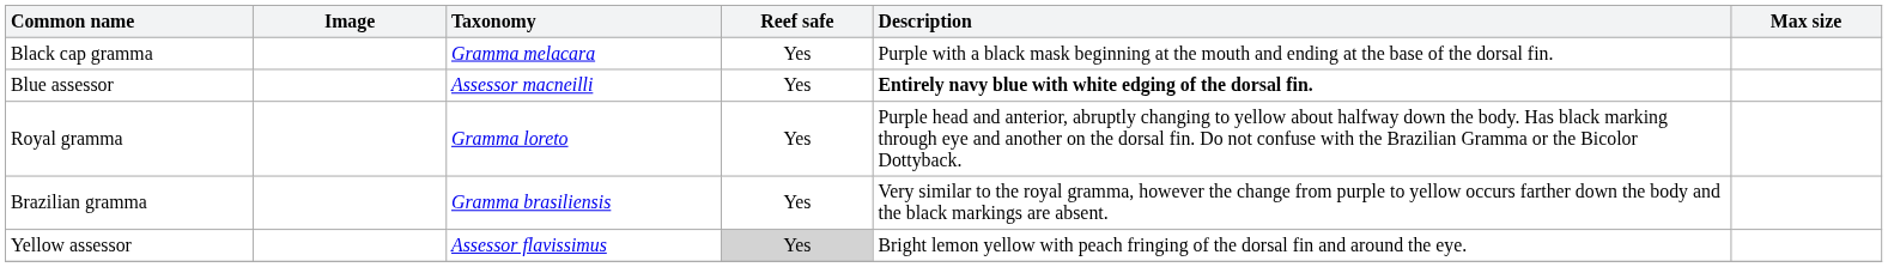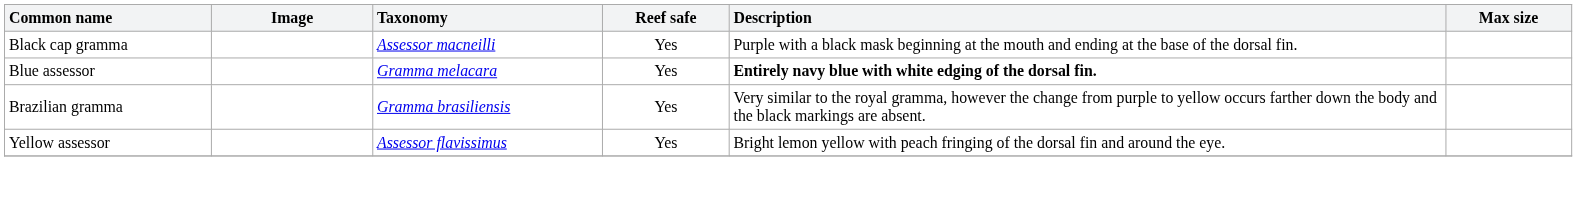Black cap gramma | Taxonomy: Gramma melacara -> Assessor macneilli
Blue assessor | Taxonomy: Assessor macneilli -> Gramma melacara
- row: Royal gramma | Gramma loreto | Yes | Purple head and anterior, abruptly changing to yellow about halfway down the body. Has black marking through eye and another on the dorsal fin. Do not confuse with the Brazilian Gramma or the Bicolor Dottyback.
Yellow assessor | Reef safe: lightgrey background -> no background
